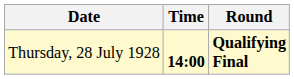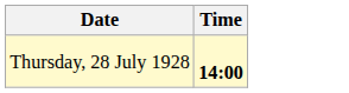- column: Round | Qualifying Final
